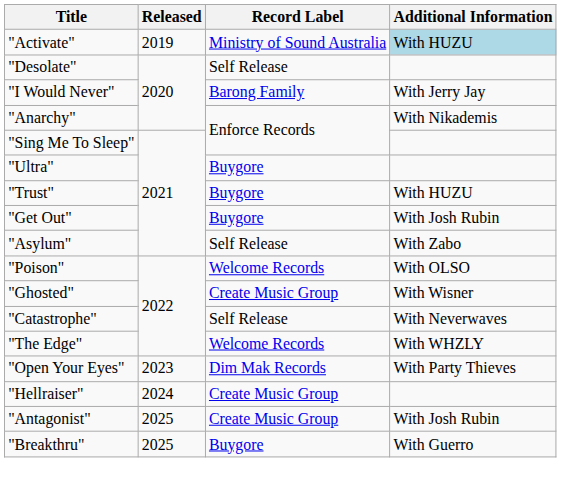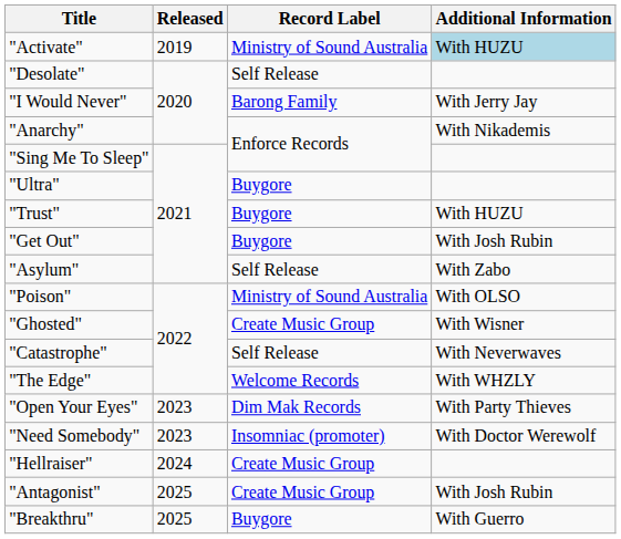"Poison" | Record Label: Welcome Records -> Ministry of Sound Australia
+ row: "Need Somebody" | 2023 | Insomniac (promoter) | With Doctor Werewolf
